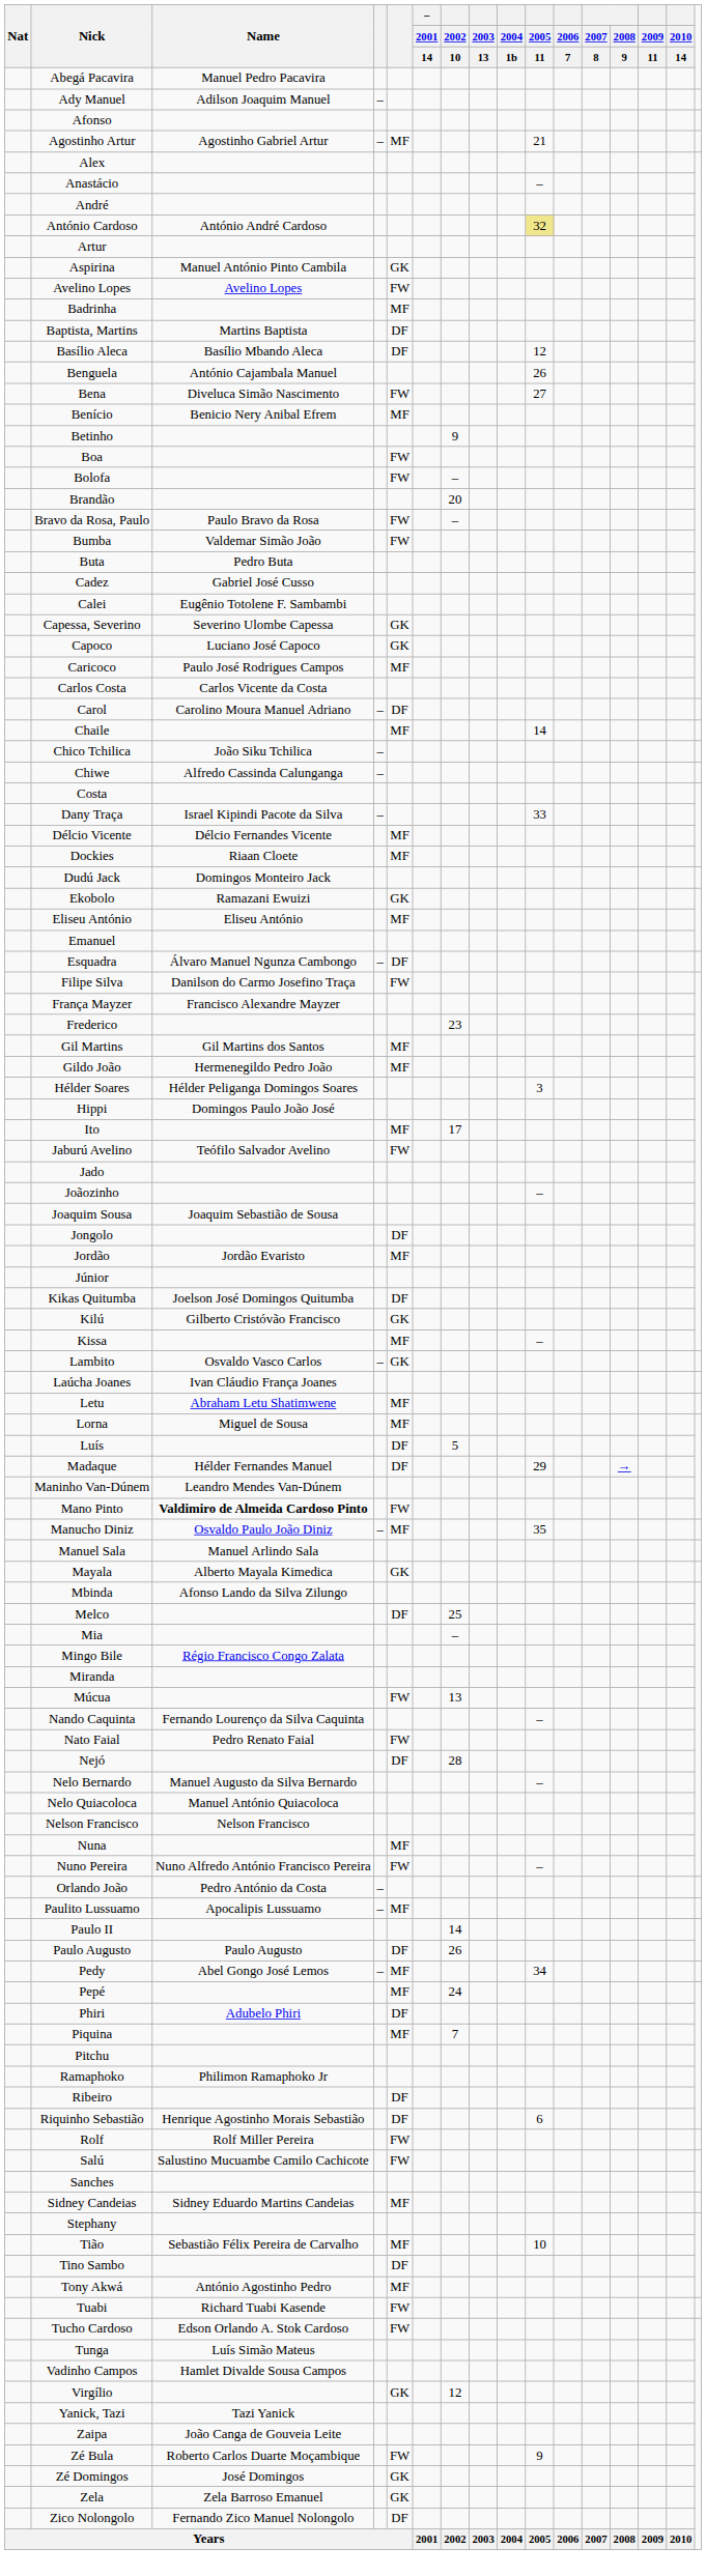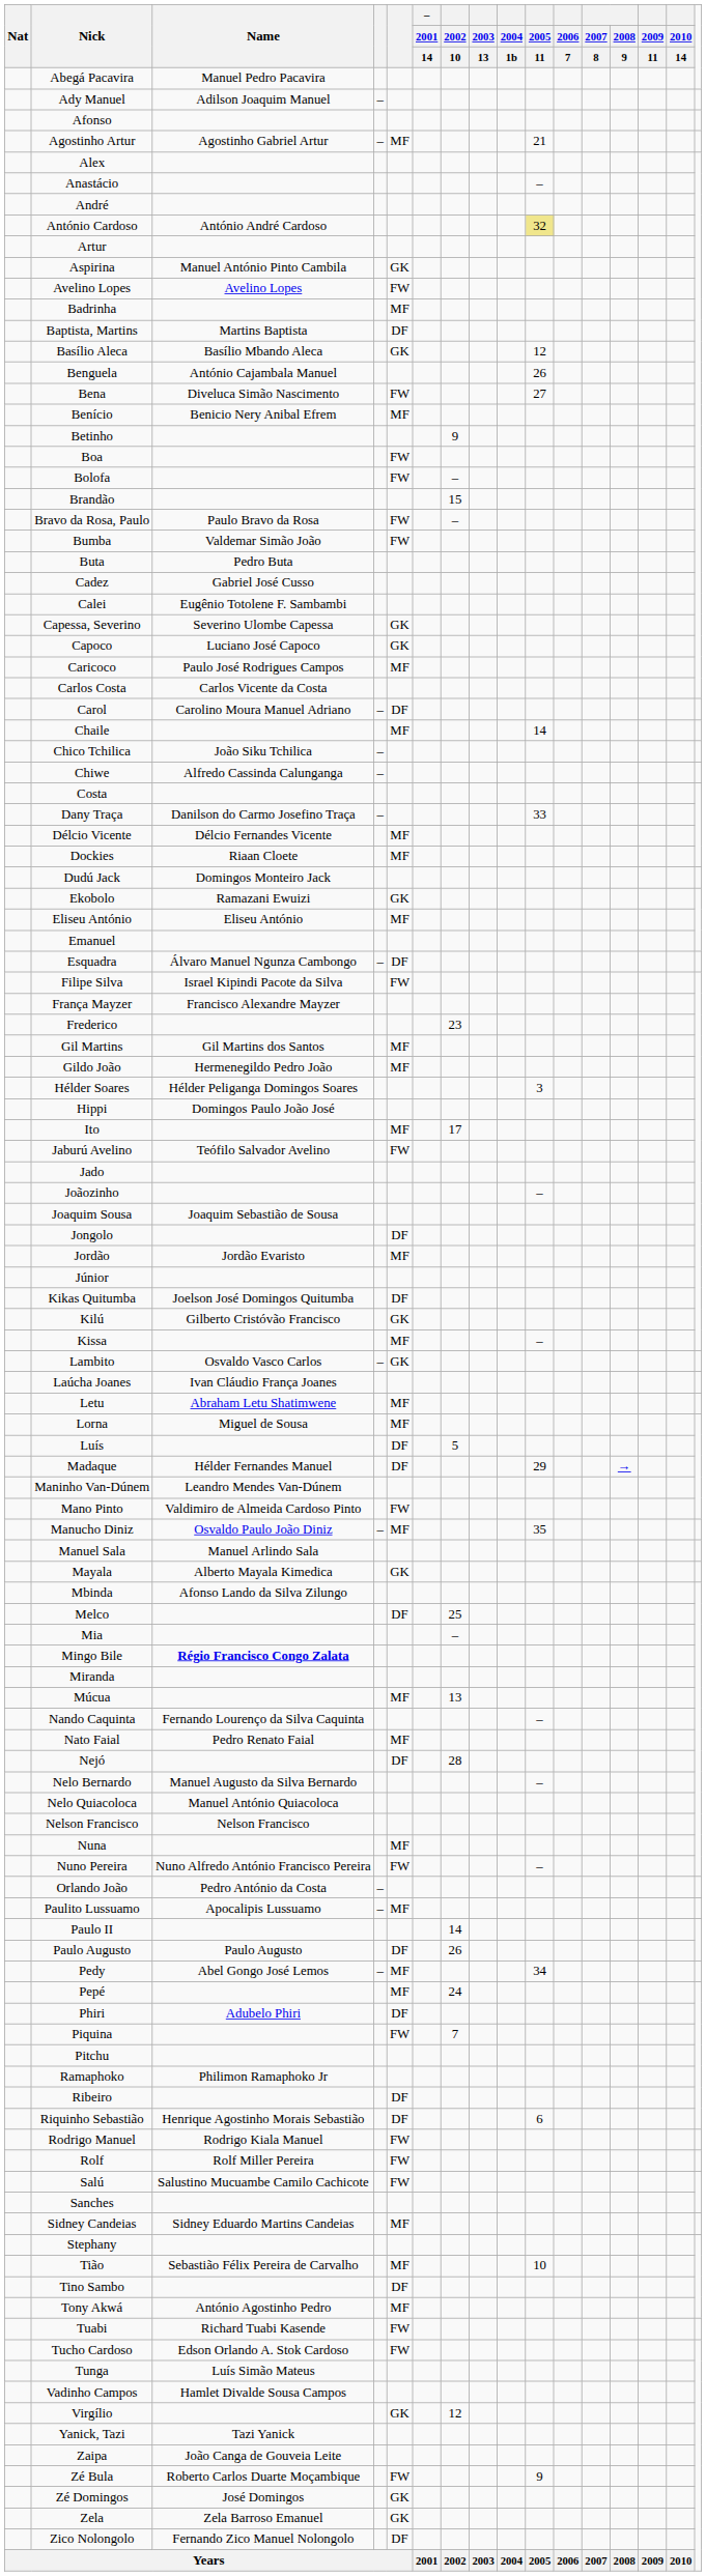Basílio Aleca | column 5: DF -> GK
Brandão | 2002 / 10: 20 -> 15
Dany Traça | Name: Israel Kipindi Pacote da Silva -> Danilson do Carmo Josefino Traça
Filipe Silva | Name: Danilson do Carmo Josefino Traça -> Israel Kipindi Pacote da Silva
Mano Pinto | Name: bold -> normal
Mingo Bile | Name: normal -> bold
Múcua | column 5: FW -> MF
Nato Faial | column 5: FW -> MF
Piquina | column 5: MF -> FW
+ row: Rodrigo Manuel | Rodrigo Kiala Manuel | FW
